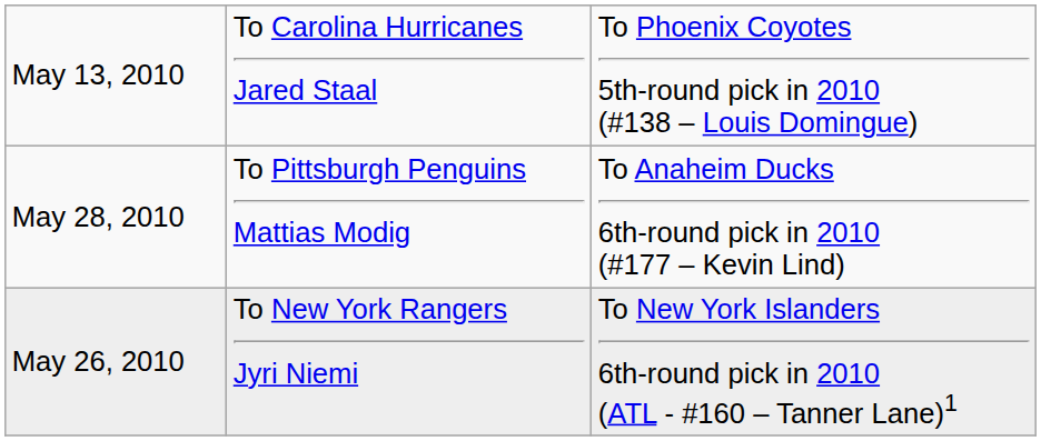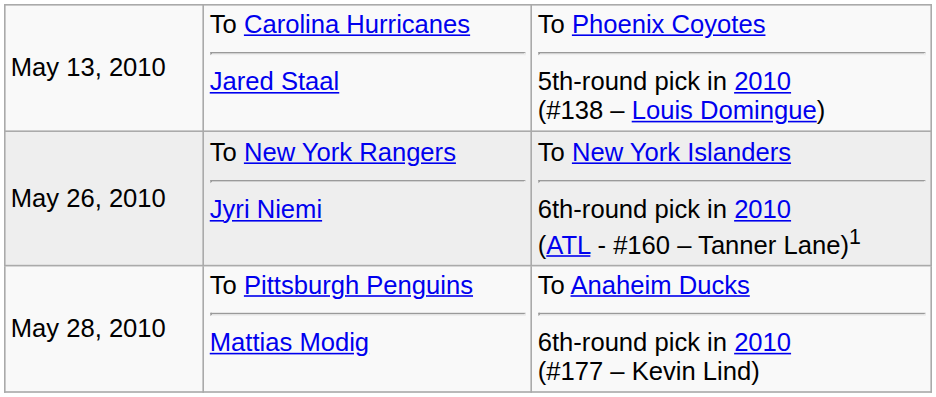rows swapped: May 26, 2010 <-> May 28, 2010
